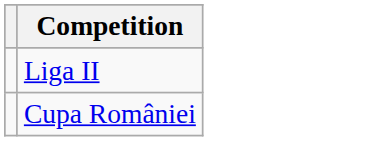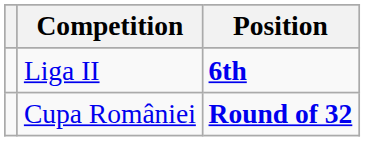+ column: Position | 6th | Round of 32
